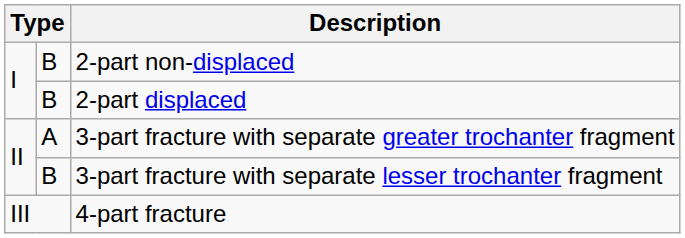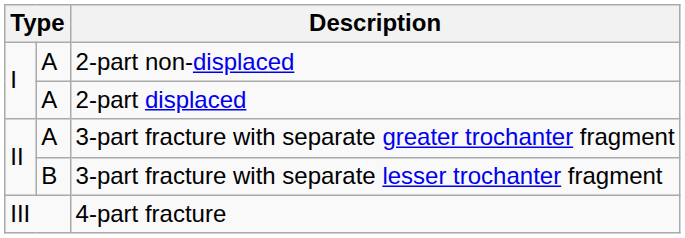2-part non-displaced | column 2: B -> A
2-part displaced | column 2: B -> A
